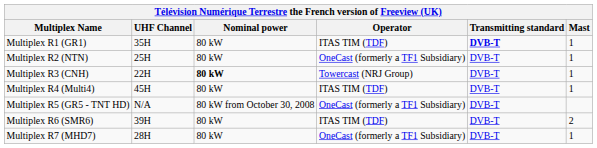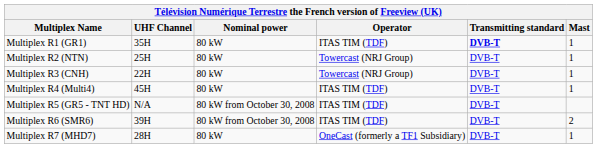Multiplex R2 (NTN) | Operator: OneCast (formerly a TF1 Subsidiary) -> Towercast (NRJ Group)
Multiplex R3 (CNH) | Nominal power: bold -> normal
Multiplex R5 (GR5 - TNT HD) | Operator: OneCast (formerly a TF1 Subsidiary) -> ITAS TIM (TDF)
Multiplex R6 (SMR6) | Nominal power: 80 kW -> 80 kW from October 30, 2008
